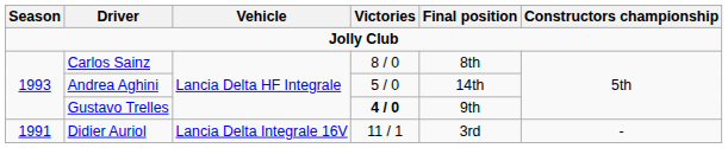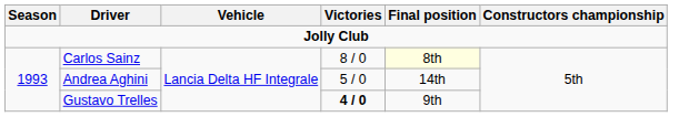Carlos Sainz | Final position: no background -> lightyellow background
- row: 1991 | Didier Auriol | Lancia Delta Integrale 16V | 11 / 1 | 3rd | -
